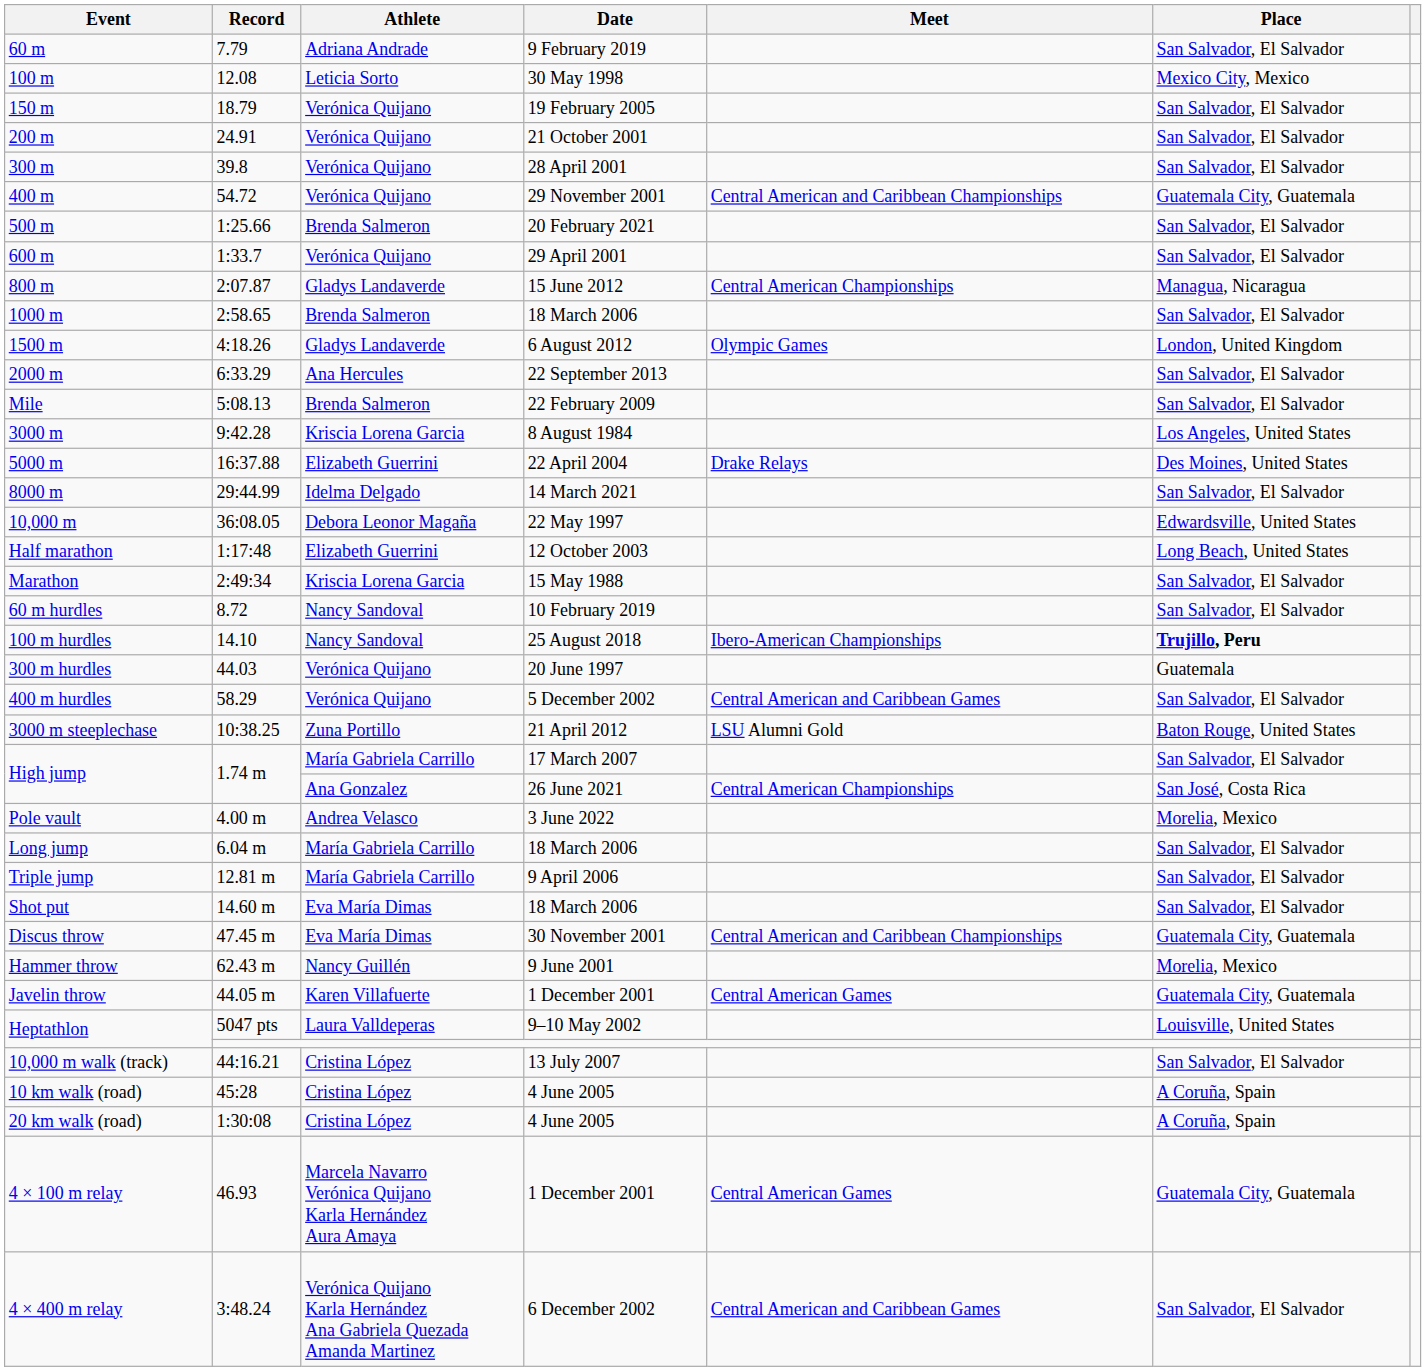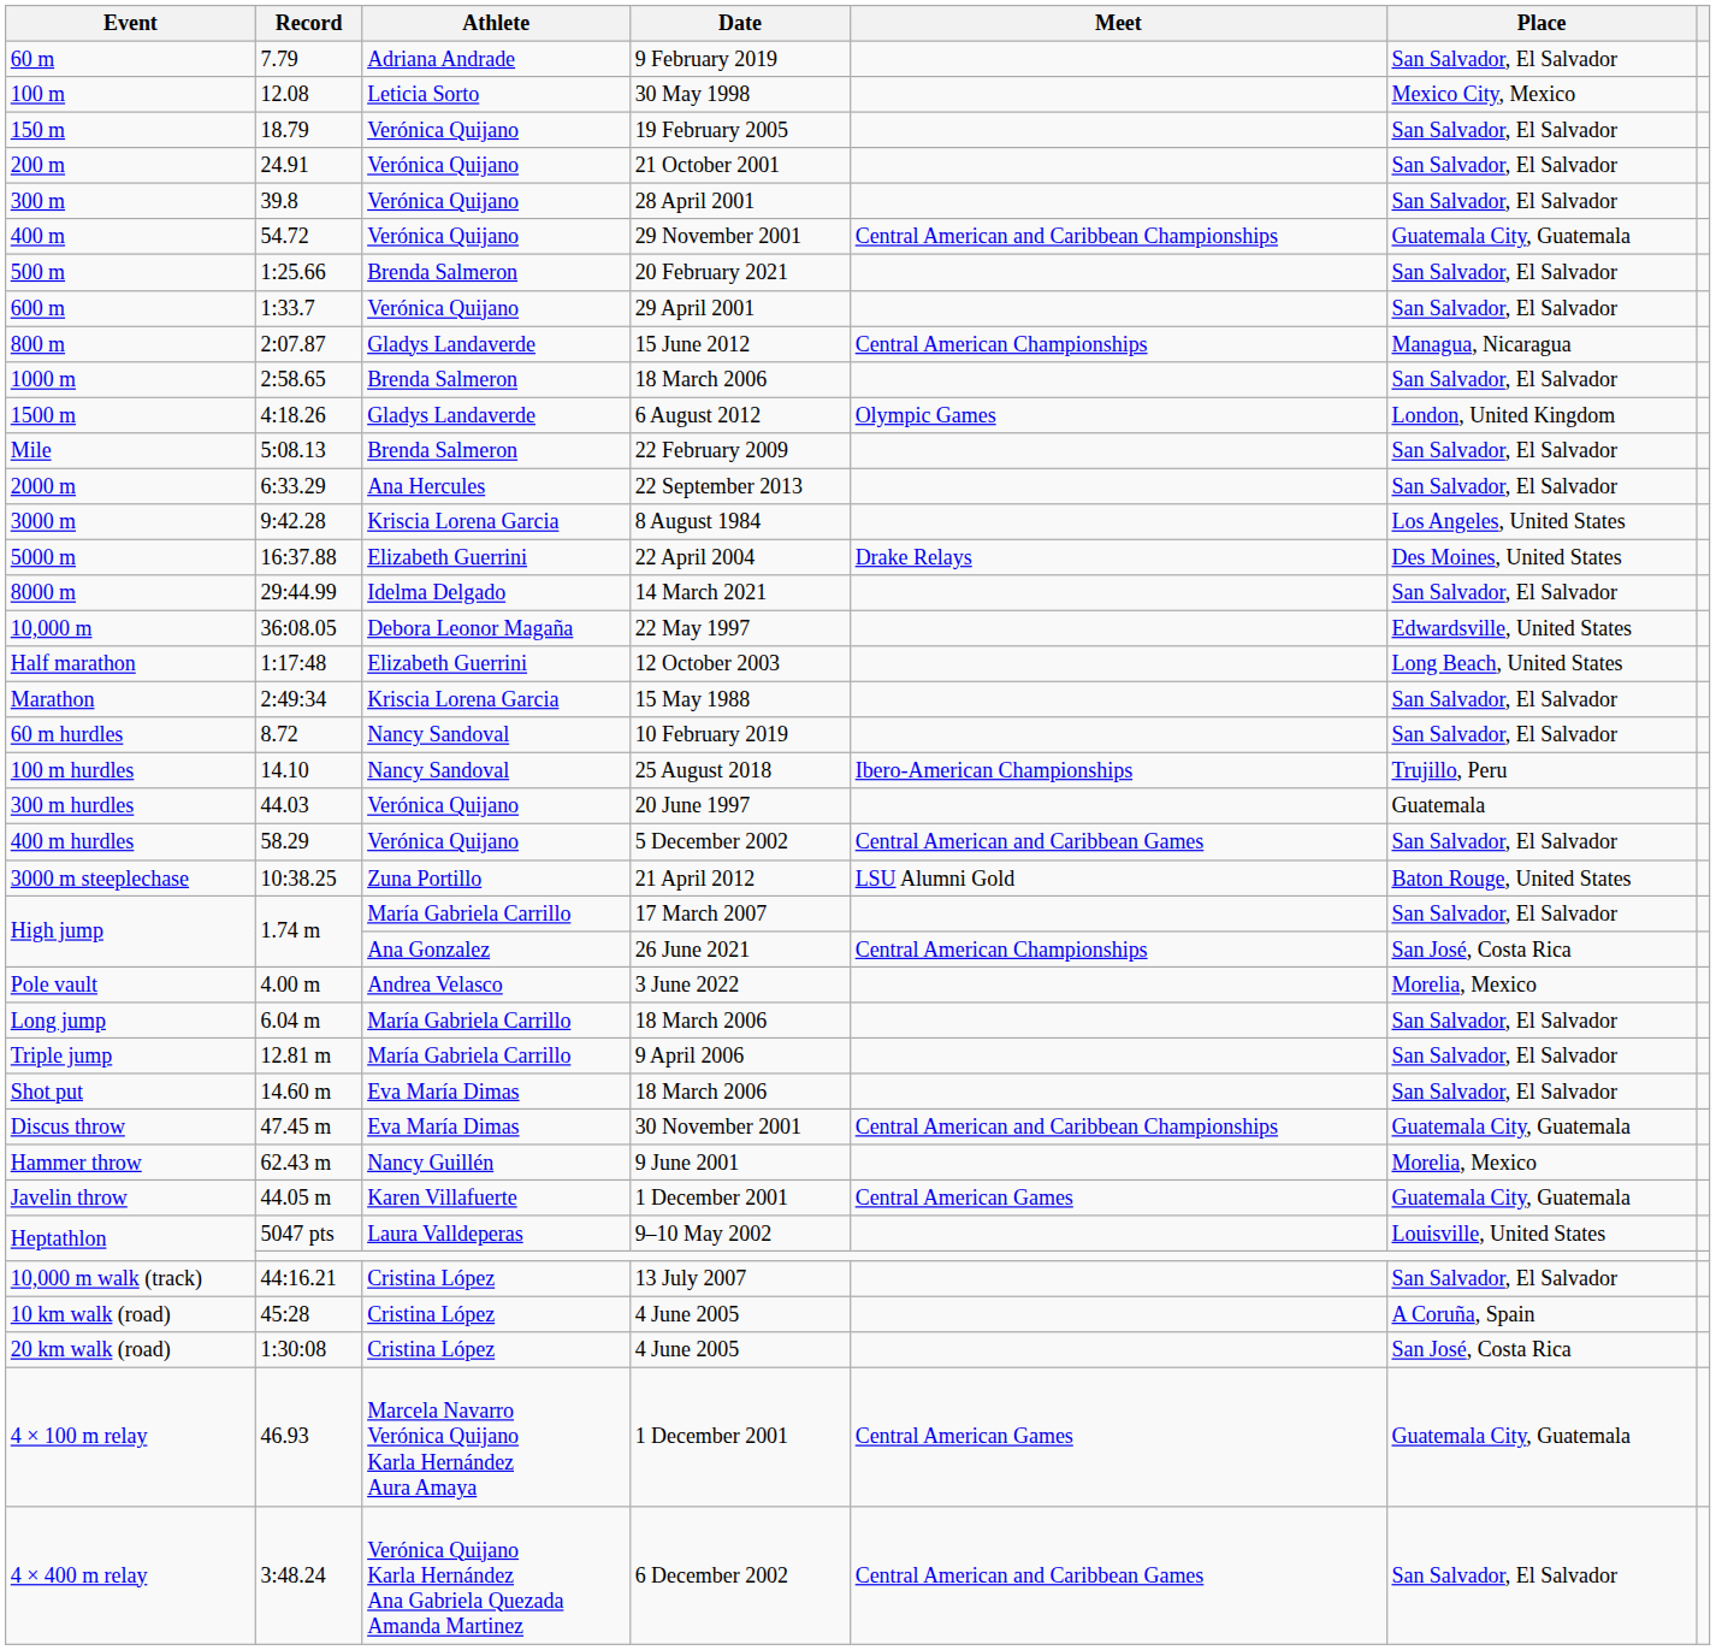rows swapped: Mile <-> 2000 m
100 m hurdles | Place: bold -> normal
20 km walk (road) | Place: A Coruña, Spain -> San José, Costa Rica
